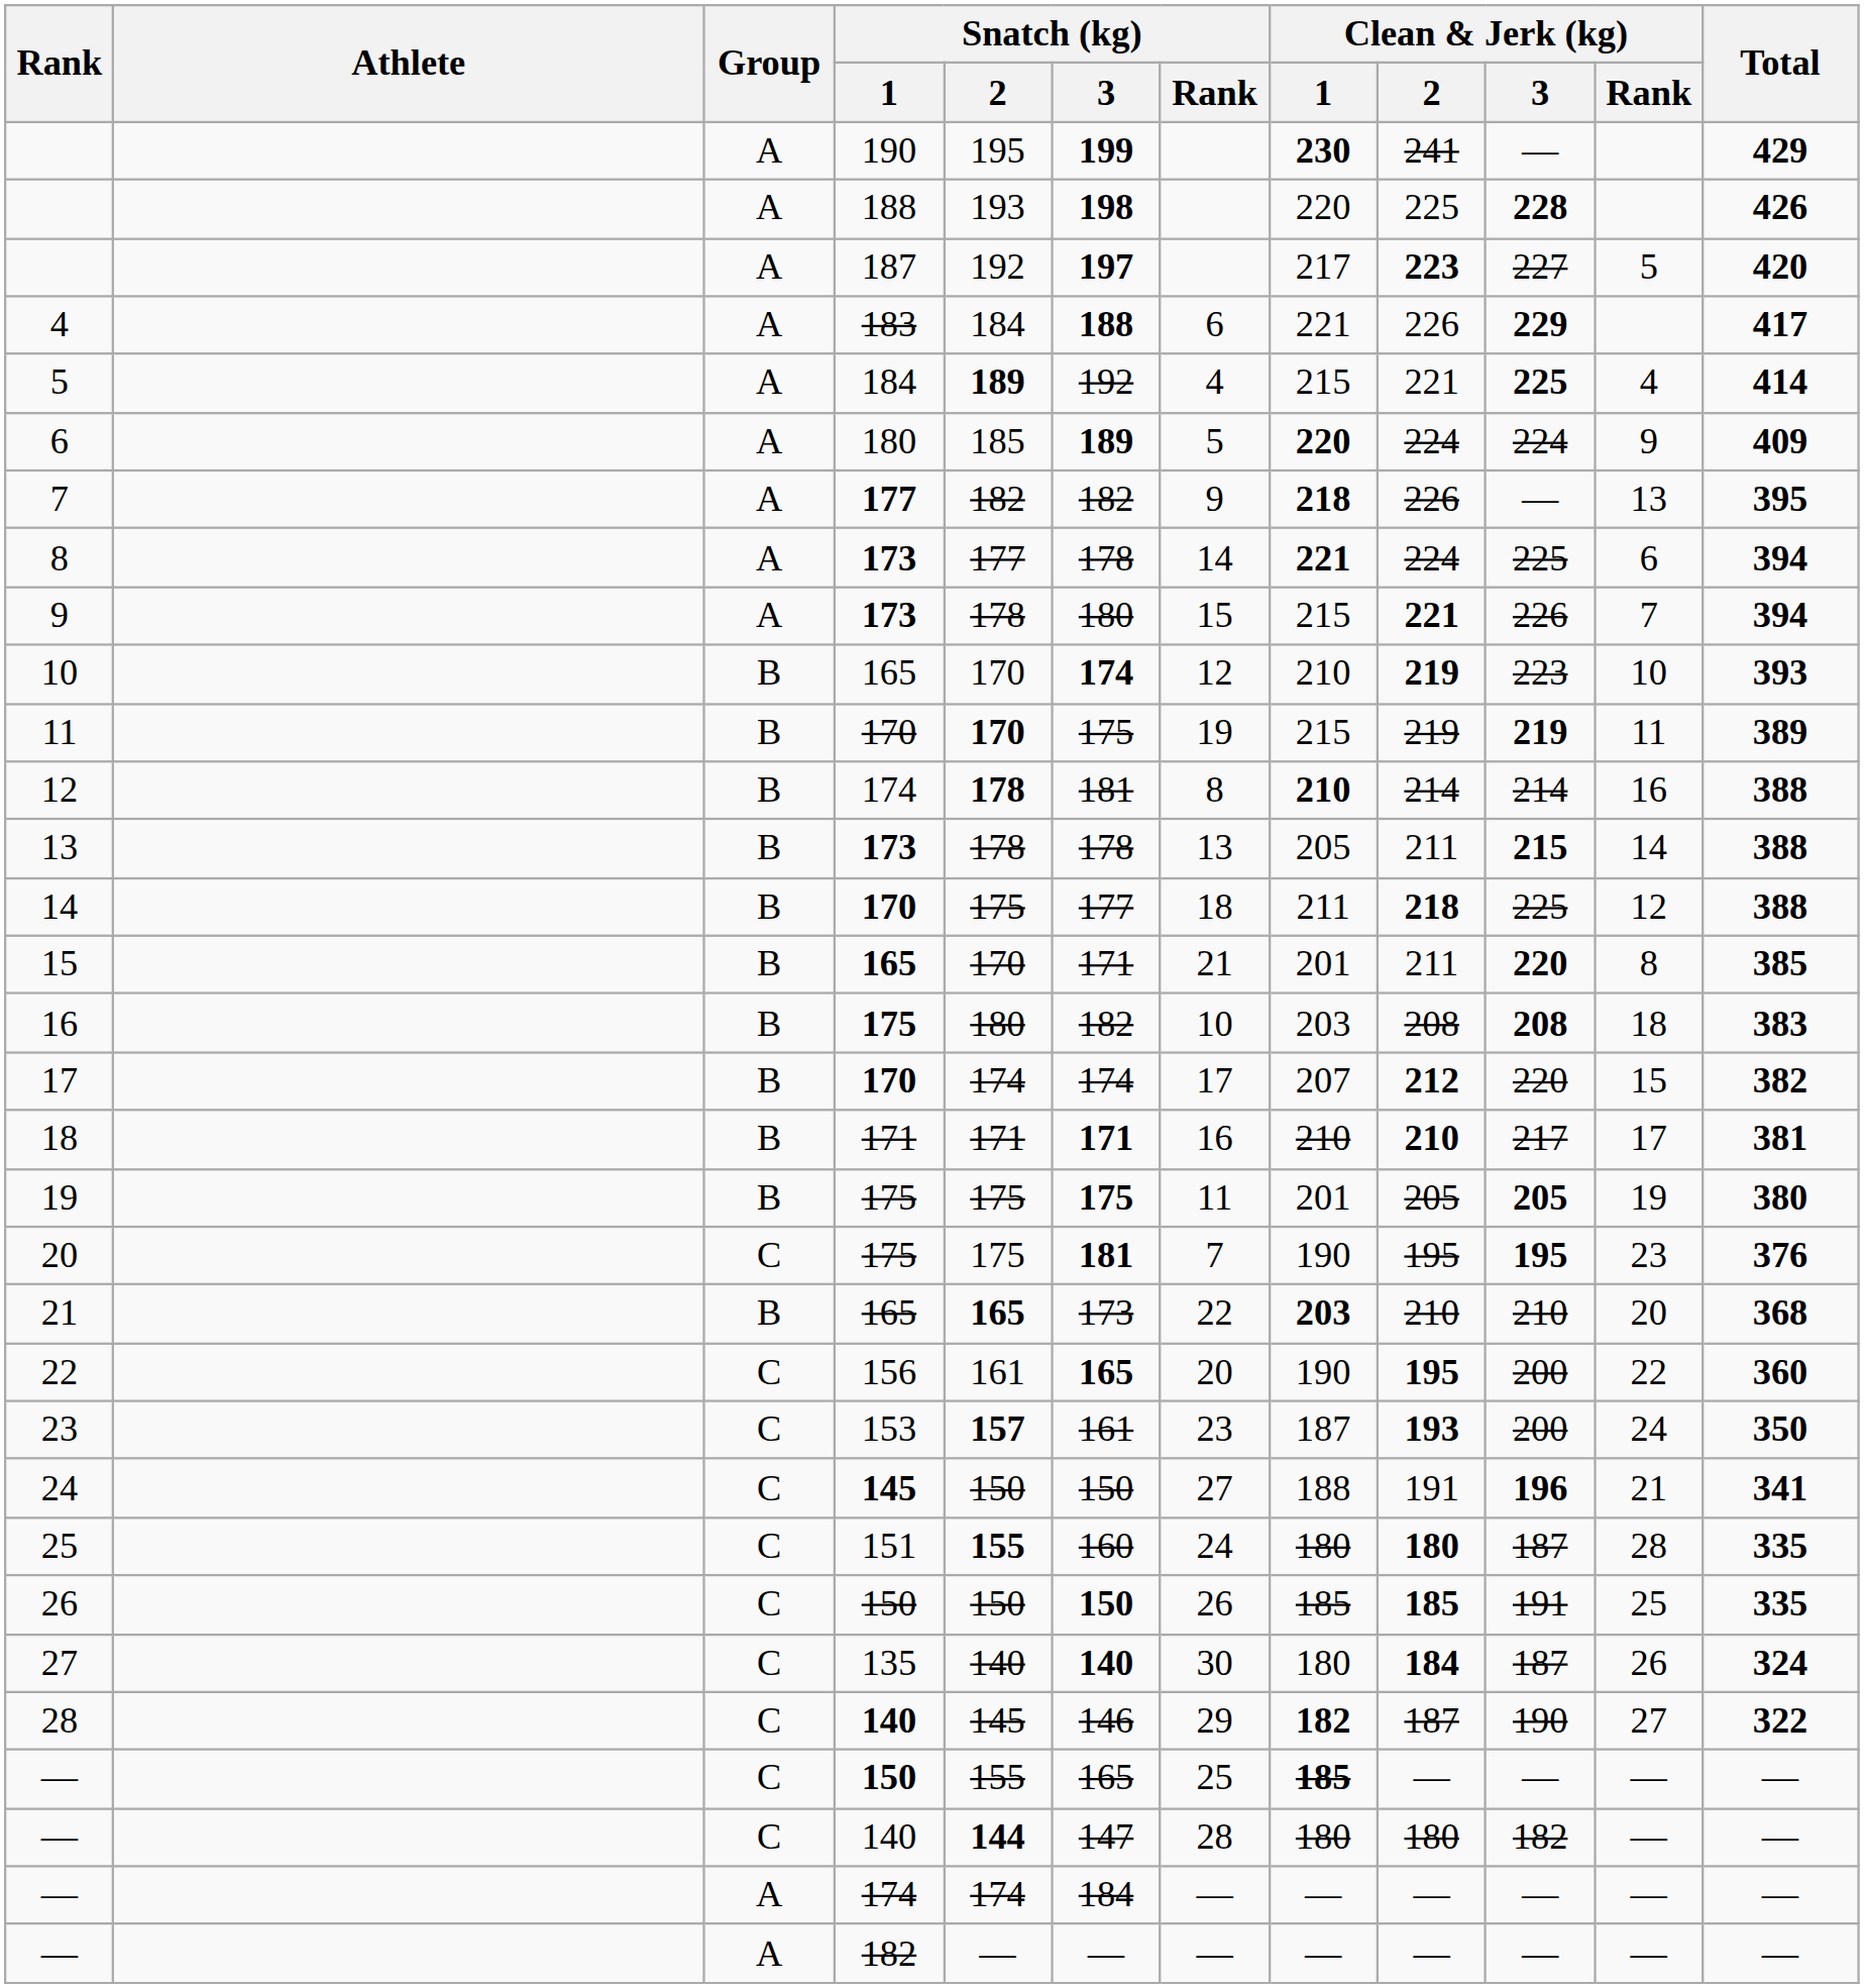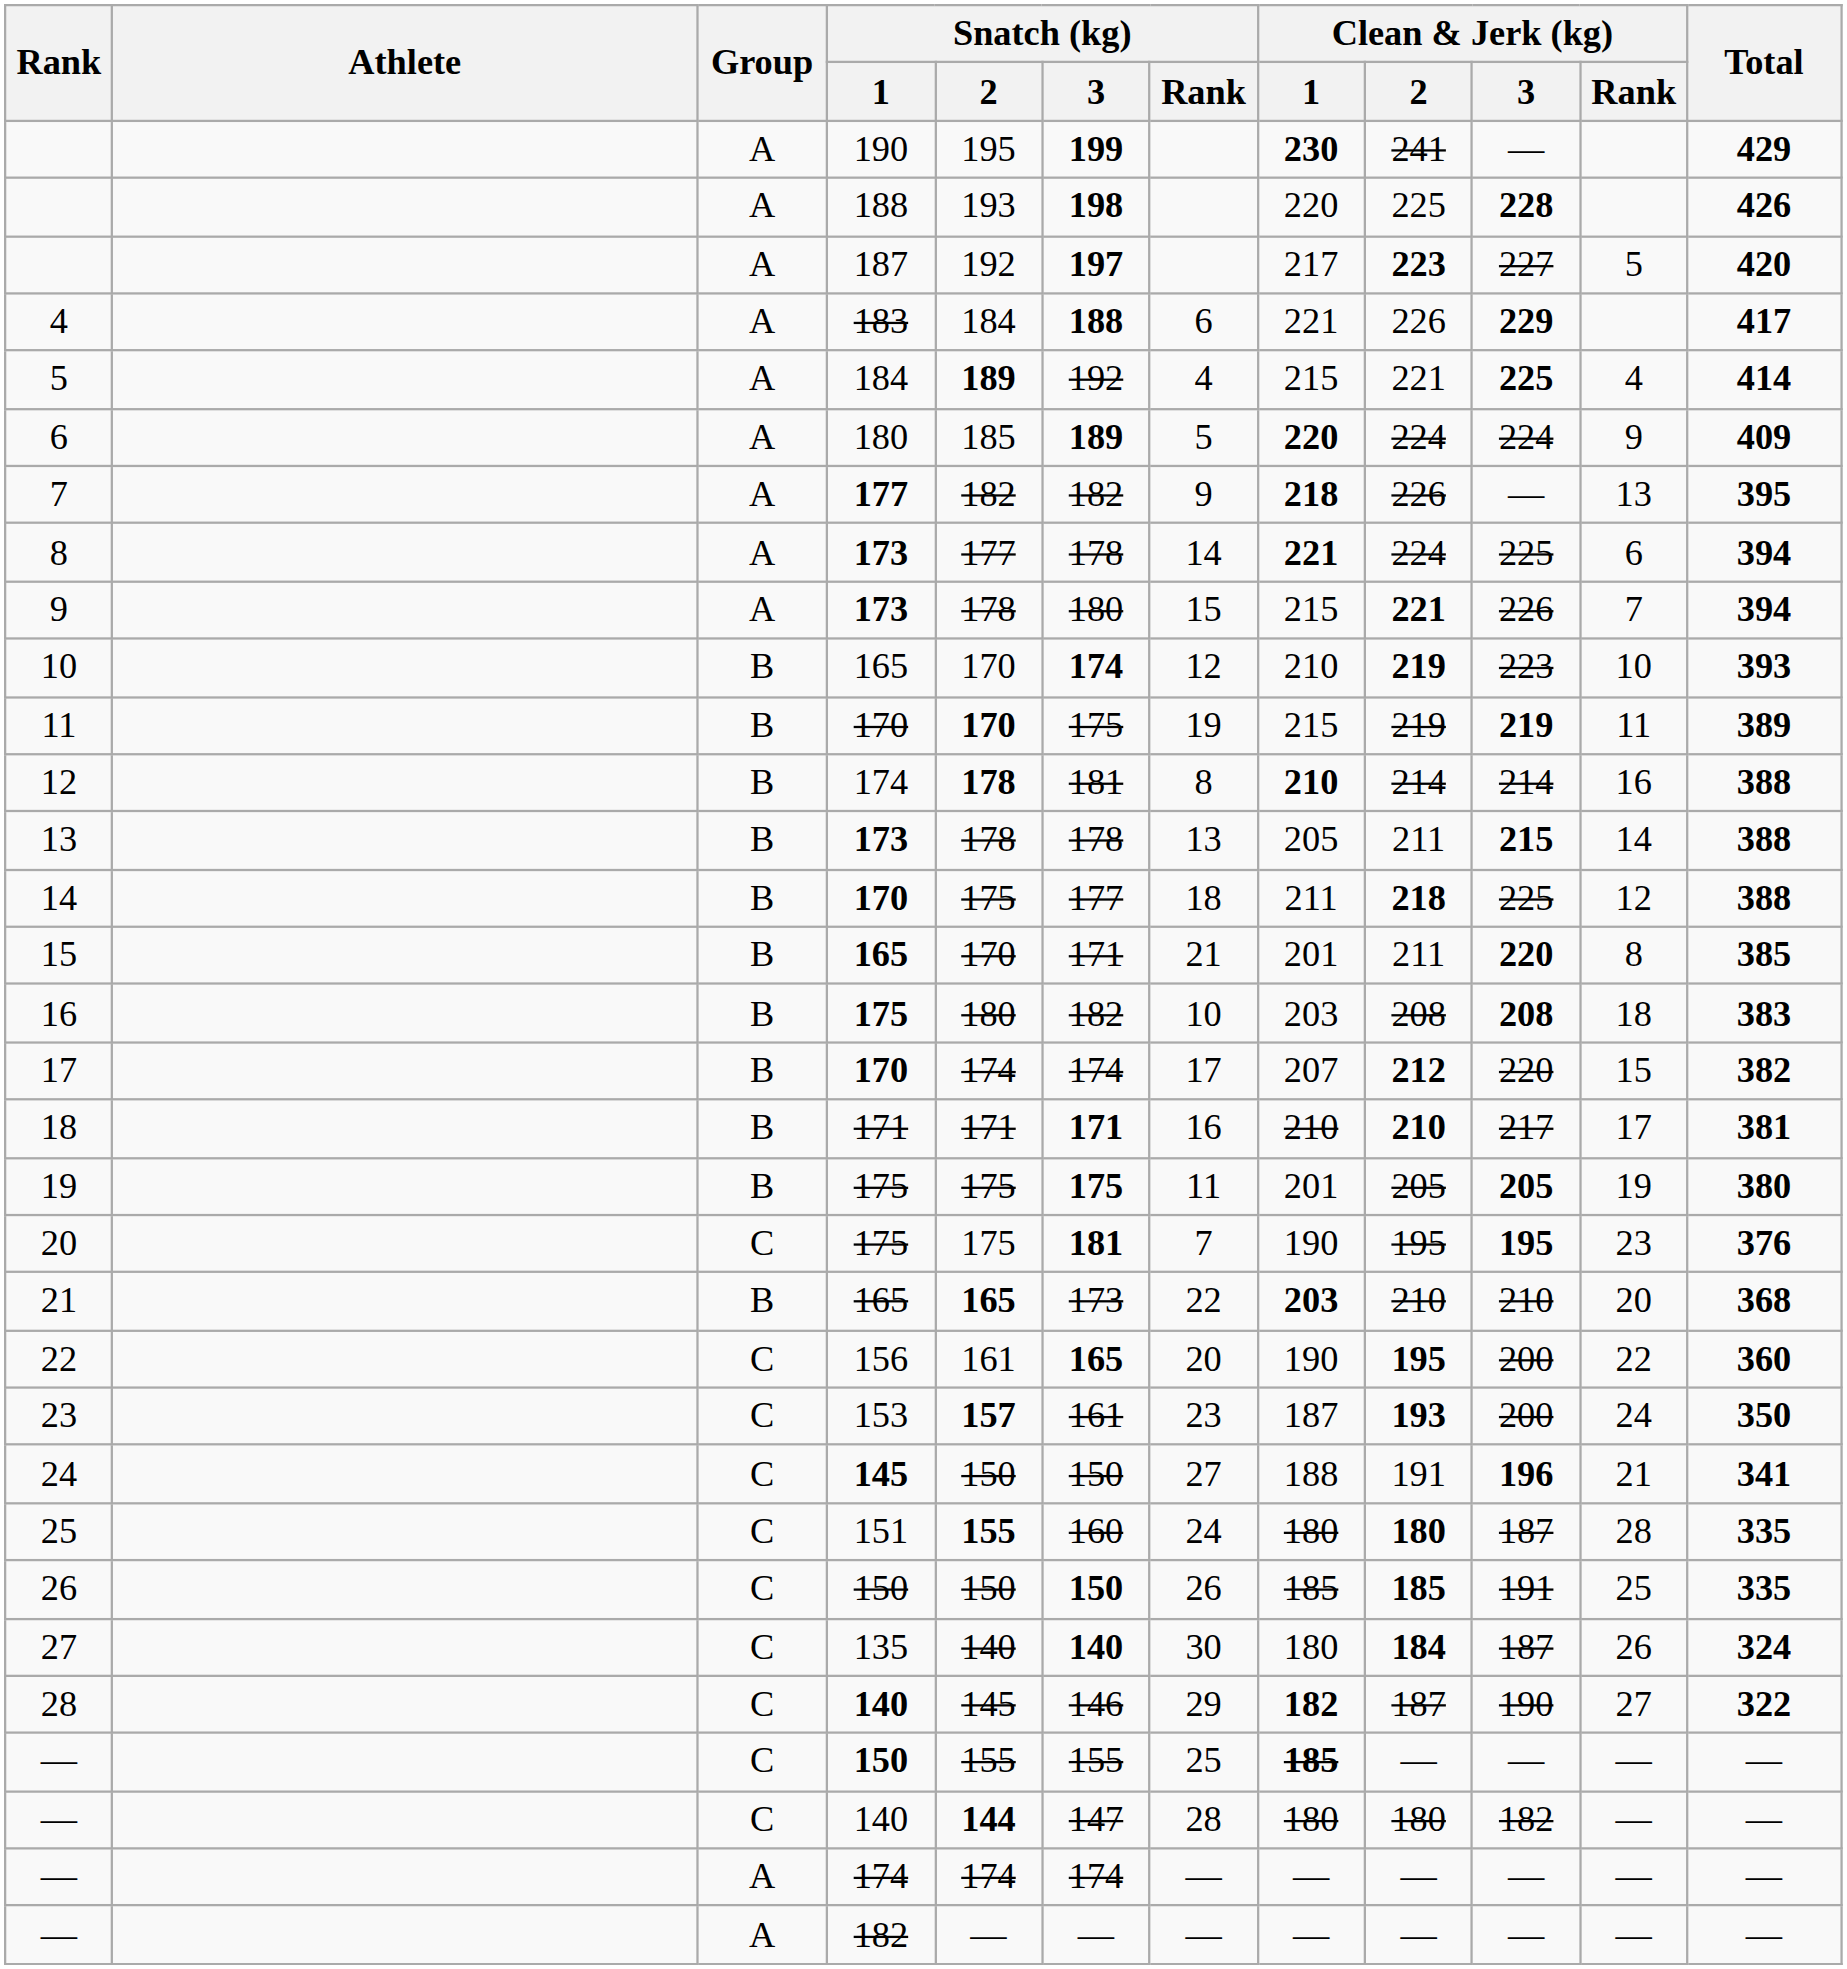— / 150 | Snatch (kg) / 3: 165 -> 155
— / 174 | Snatch (kg) / 3: 184 -> 174
